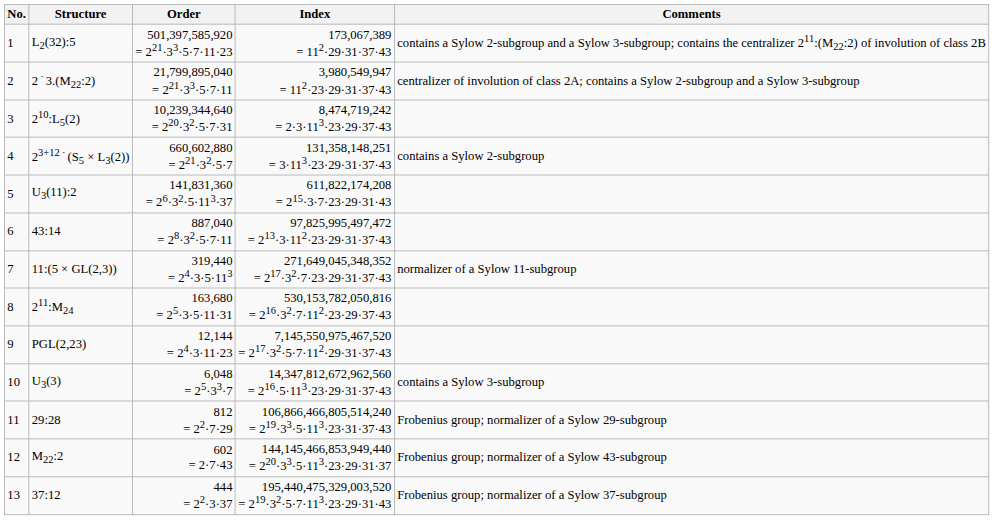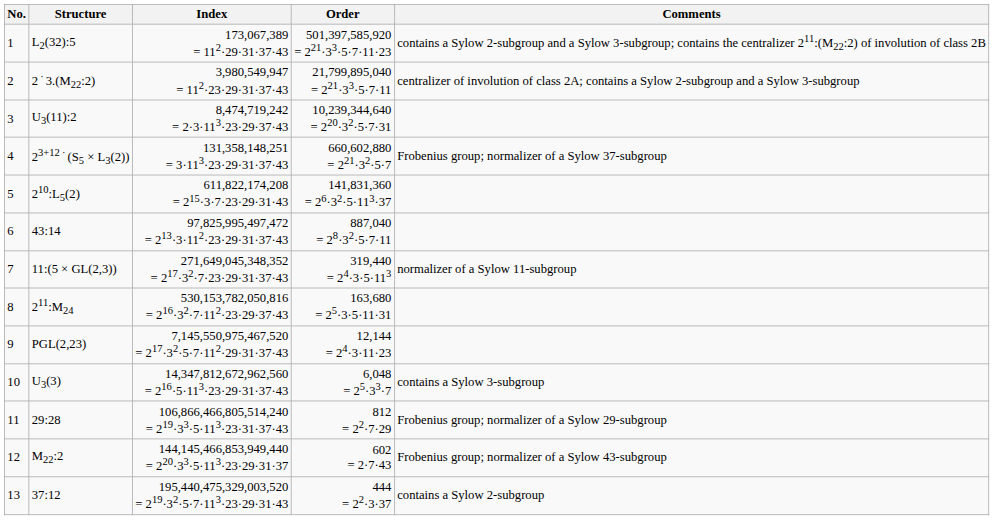columns swapped: Order <-> Index
3 | Structure: 210:L5(2) -> U3(11):2
4 | Comments: contains a Sylow 2-subgroup -> Frobenius group; normalizer of a Sylow 37-subgroup
5 | Structure: U3(11):2 -> 210:L5(2)
13 | Comments: Frobenius group; normalizer of a Sylow 37-subgroup -> contains a Sylow 2-subgroup
